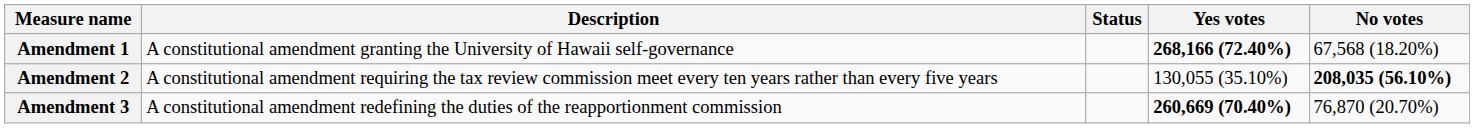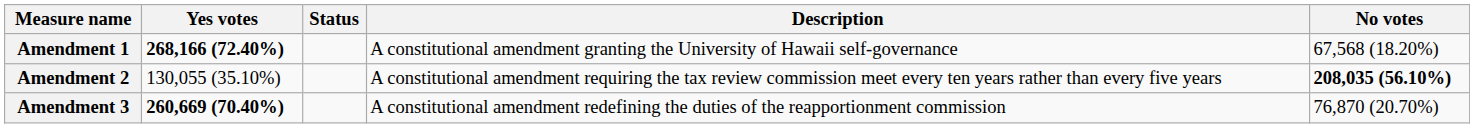columns swapped: Description <-> Yes votes
